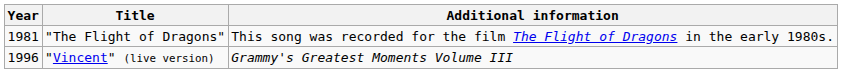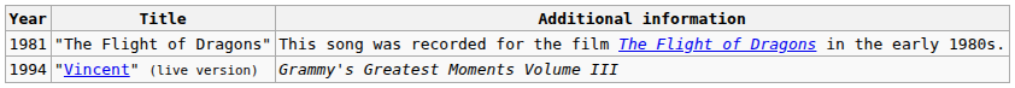"Vincent" (live version) | Year: 1996 -> 1994
